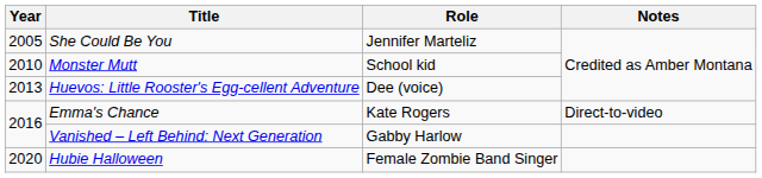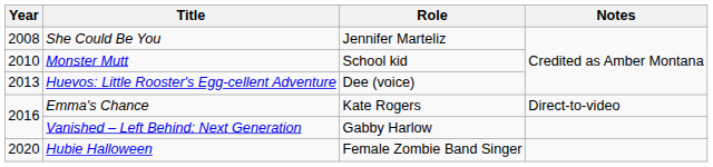She Could Be You | Year: 2005 -> 2008
